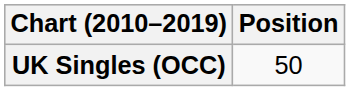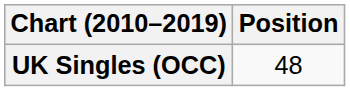UK Singles (OCC) | Position: 50 -> 48
